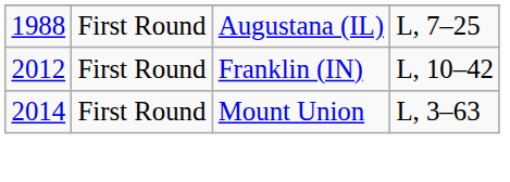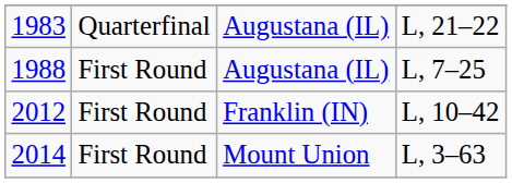+ row: 1983 | Quarterfinal | Augustana (IL) | L, 21–22
